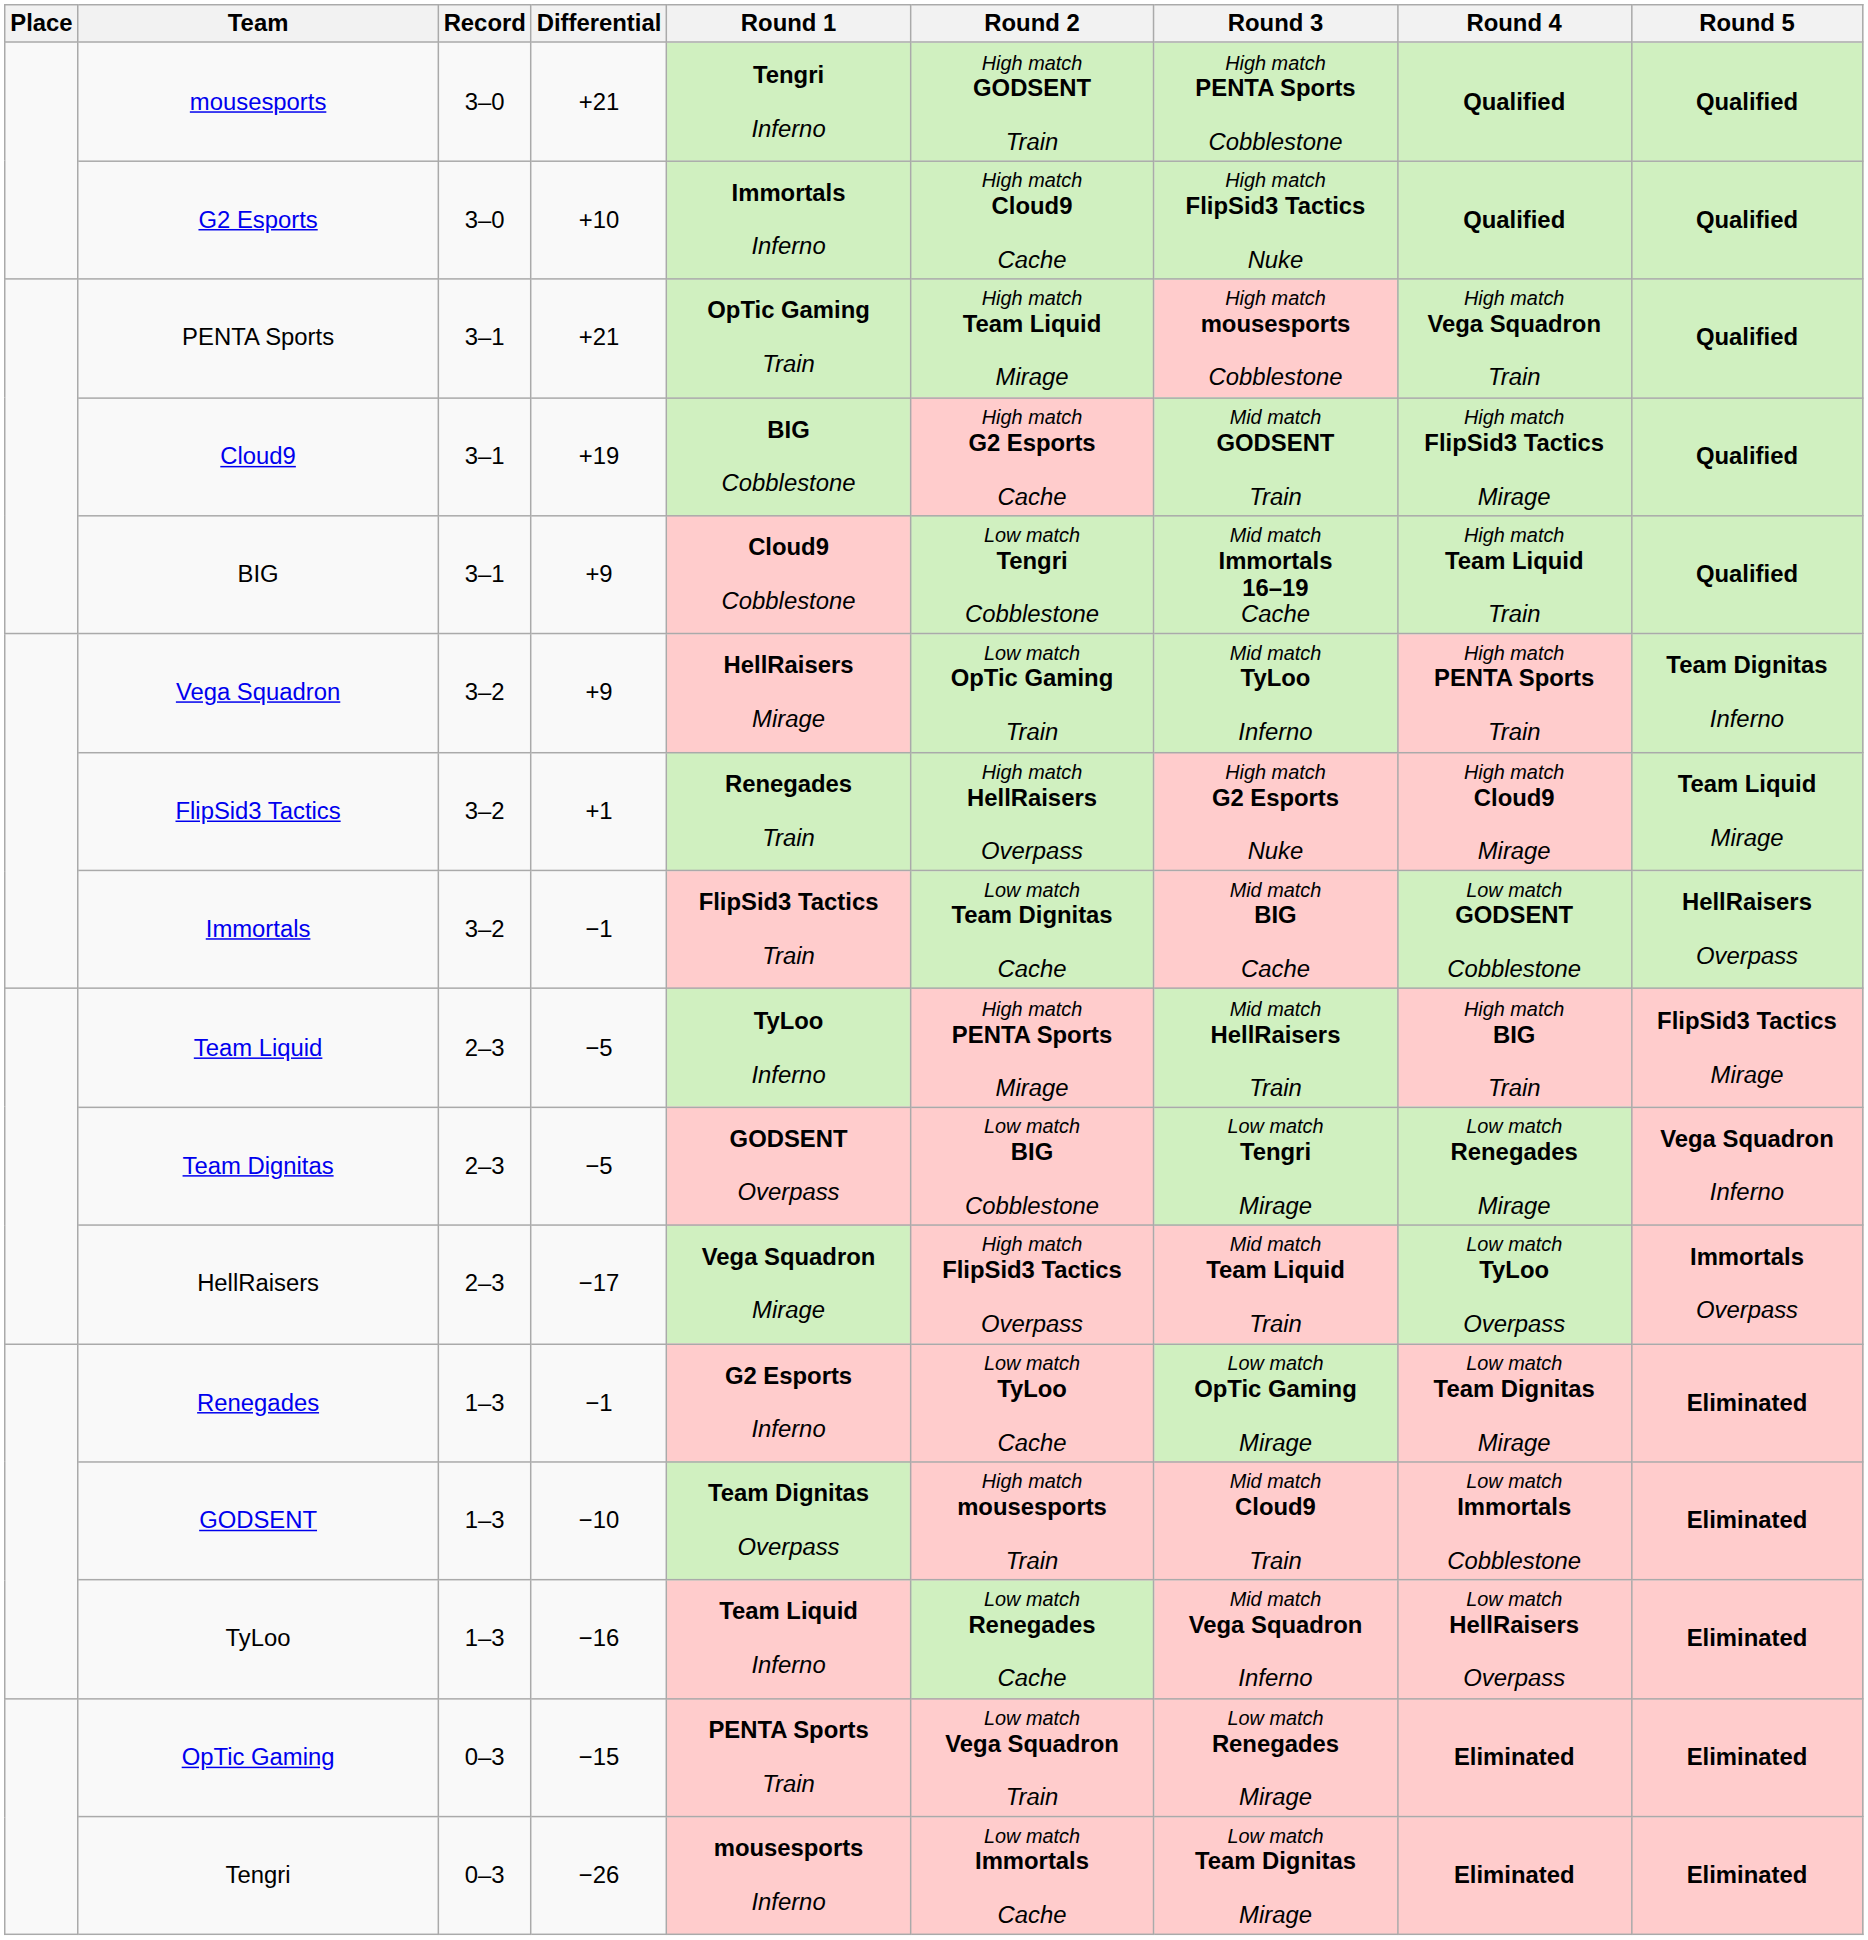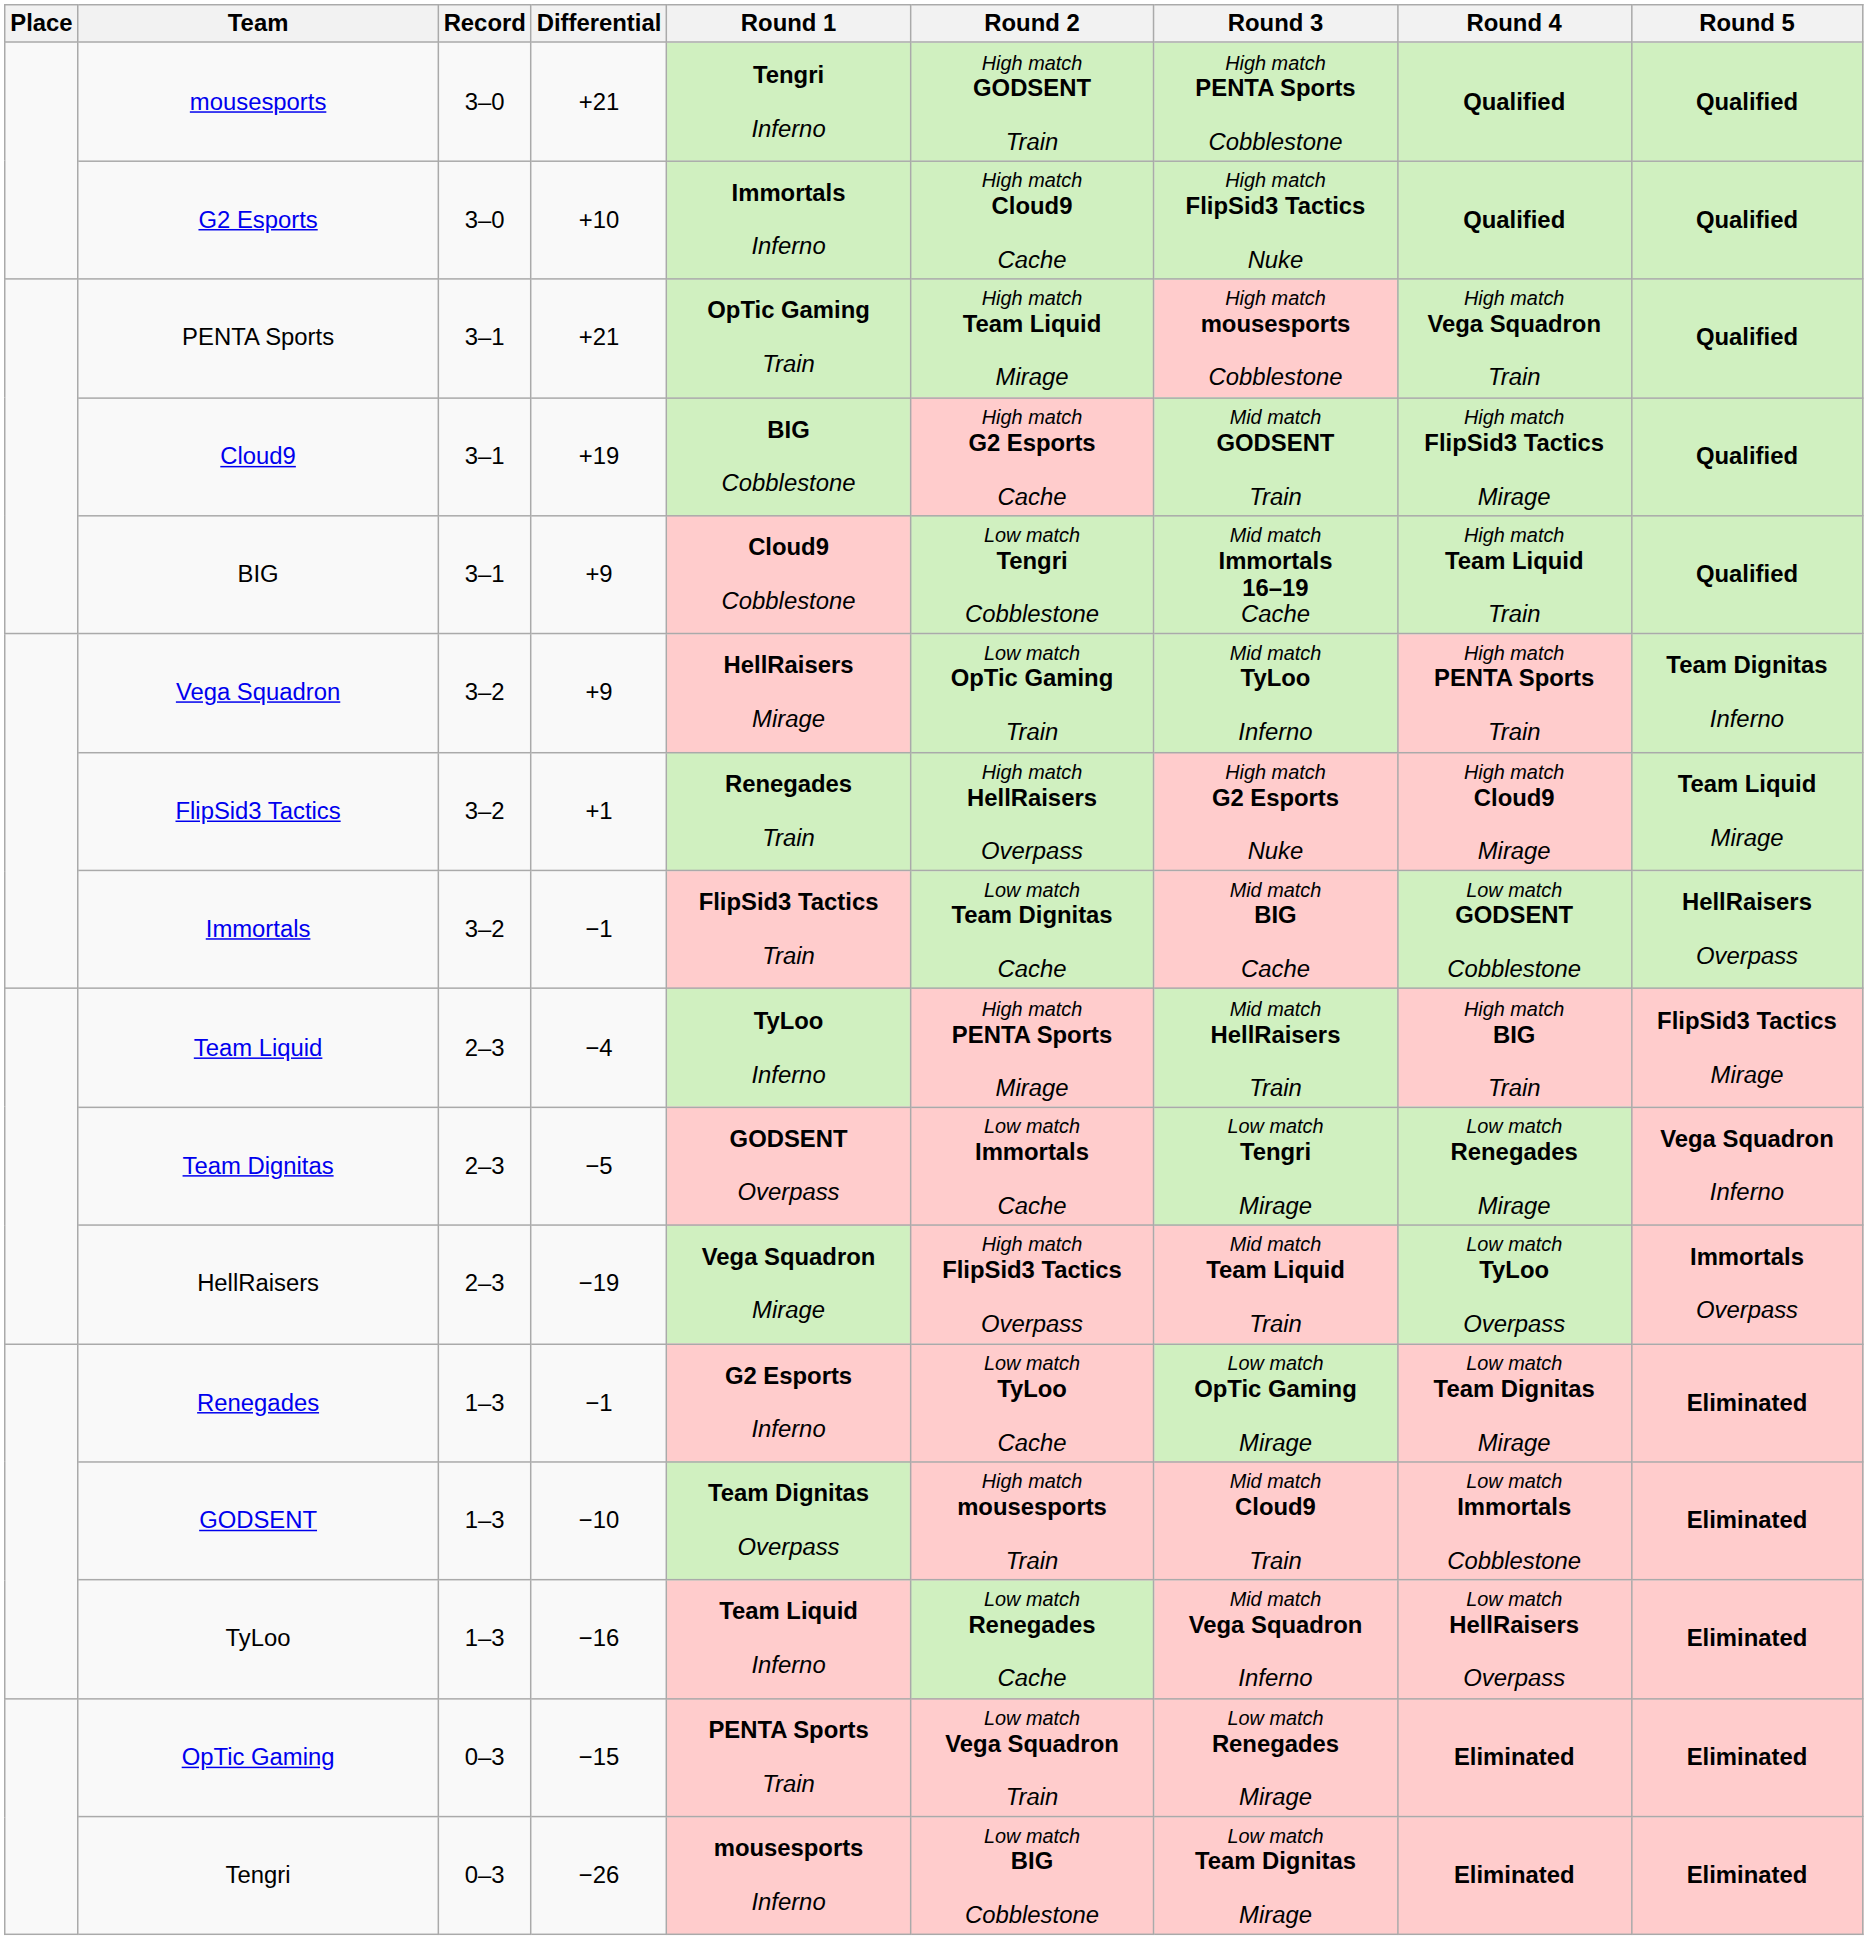Team Liquid | Differential: −5 -> −4
Team Dignitas | Round 2: Low match BIG Cobblestone -> Low match Immortals Cache
HellRaisers | Differential: −17 -> −19
Tengri | Round 2: Low match Immortals Cache -> Low match BIG Cobblestone
